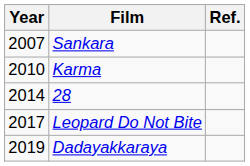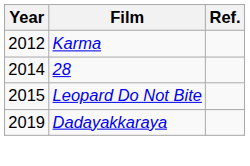- row: 2007 | Sankara
Karma | Year: 2010 -> 2012
Leopard Do Not Bite | Year: 2017 -> 2015
